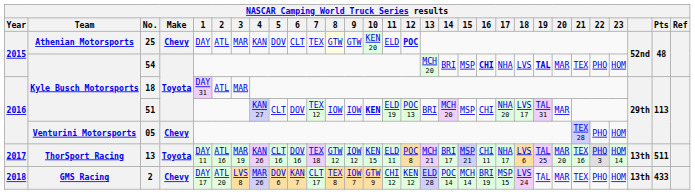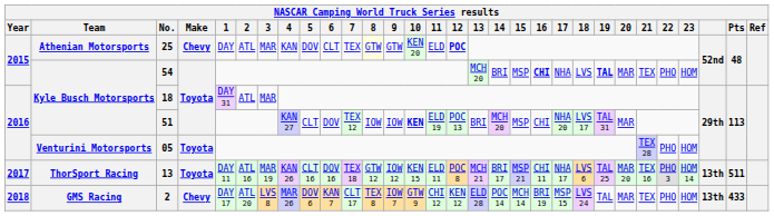05 | Make: Chevy -> Toyota
